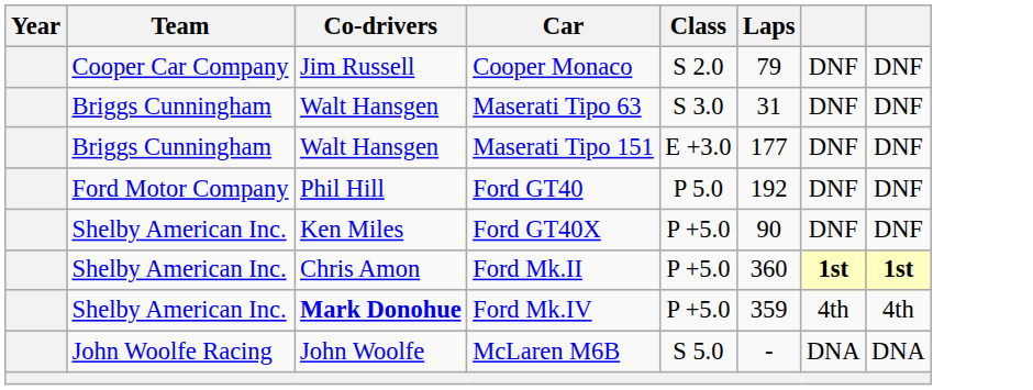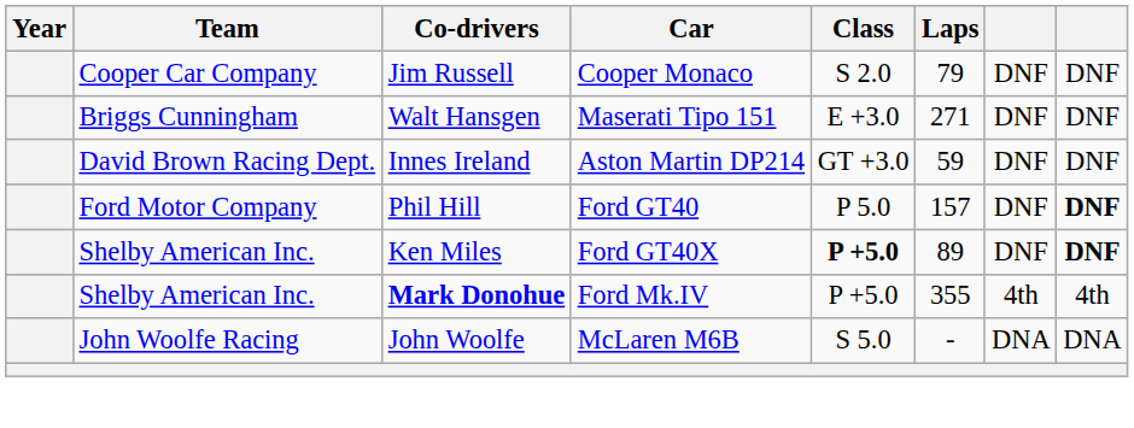- row: Briggs Cunningham | Walt Hansgen | Maserati Tipo 63 | S 3.0 | 31 | DNF | DNF
Maserati Tipo 151 | Laps: 177 -> 271
+ row: David Brown Racing Dept. | Innes Ireland | Aston Martin DP214 | GT +3.0 | 59 | DNF | DNF
Ford GT40 | Laps: 192 -> 157
Ford GT40 | column 8: normal -> bold
Ford GT40X | Class: normal -> bold
Ford GT40X | Laps: 90 -> 89
Ford GT40X | column 8: normal -> bold
- row: Shelby American Inc. | Chris Amon | Ford Mk.II | P +5.0 | 360 | 1st | 1st
Ford Mk.IV | Laps: 359 -> 355
